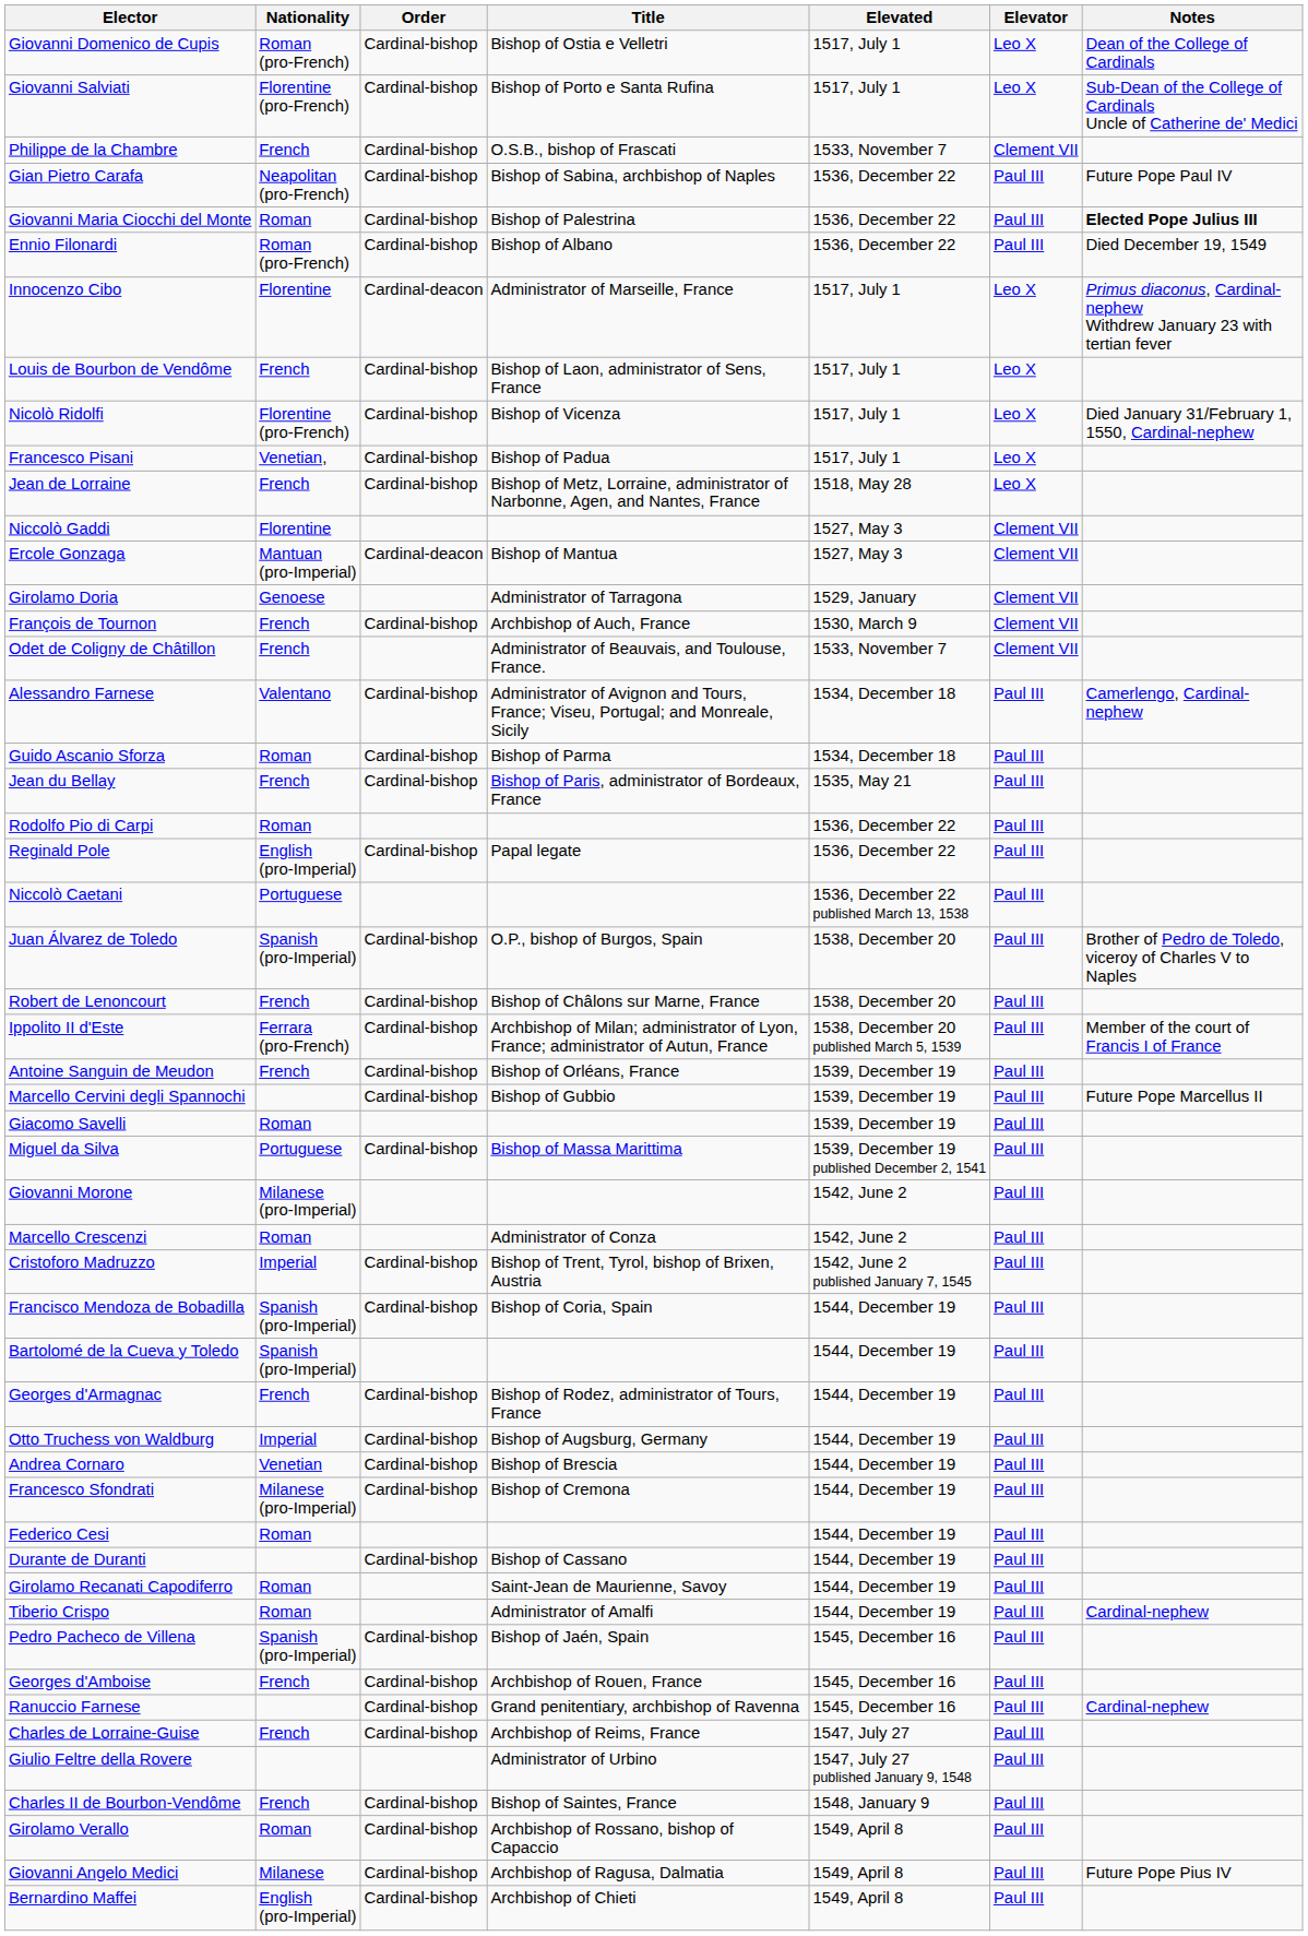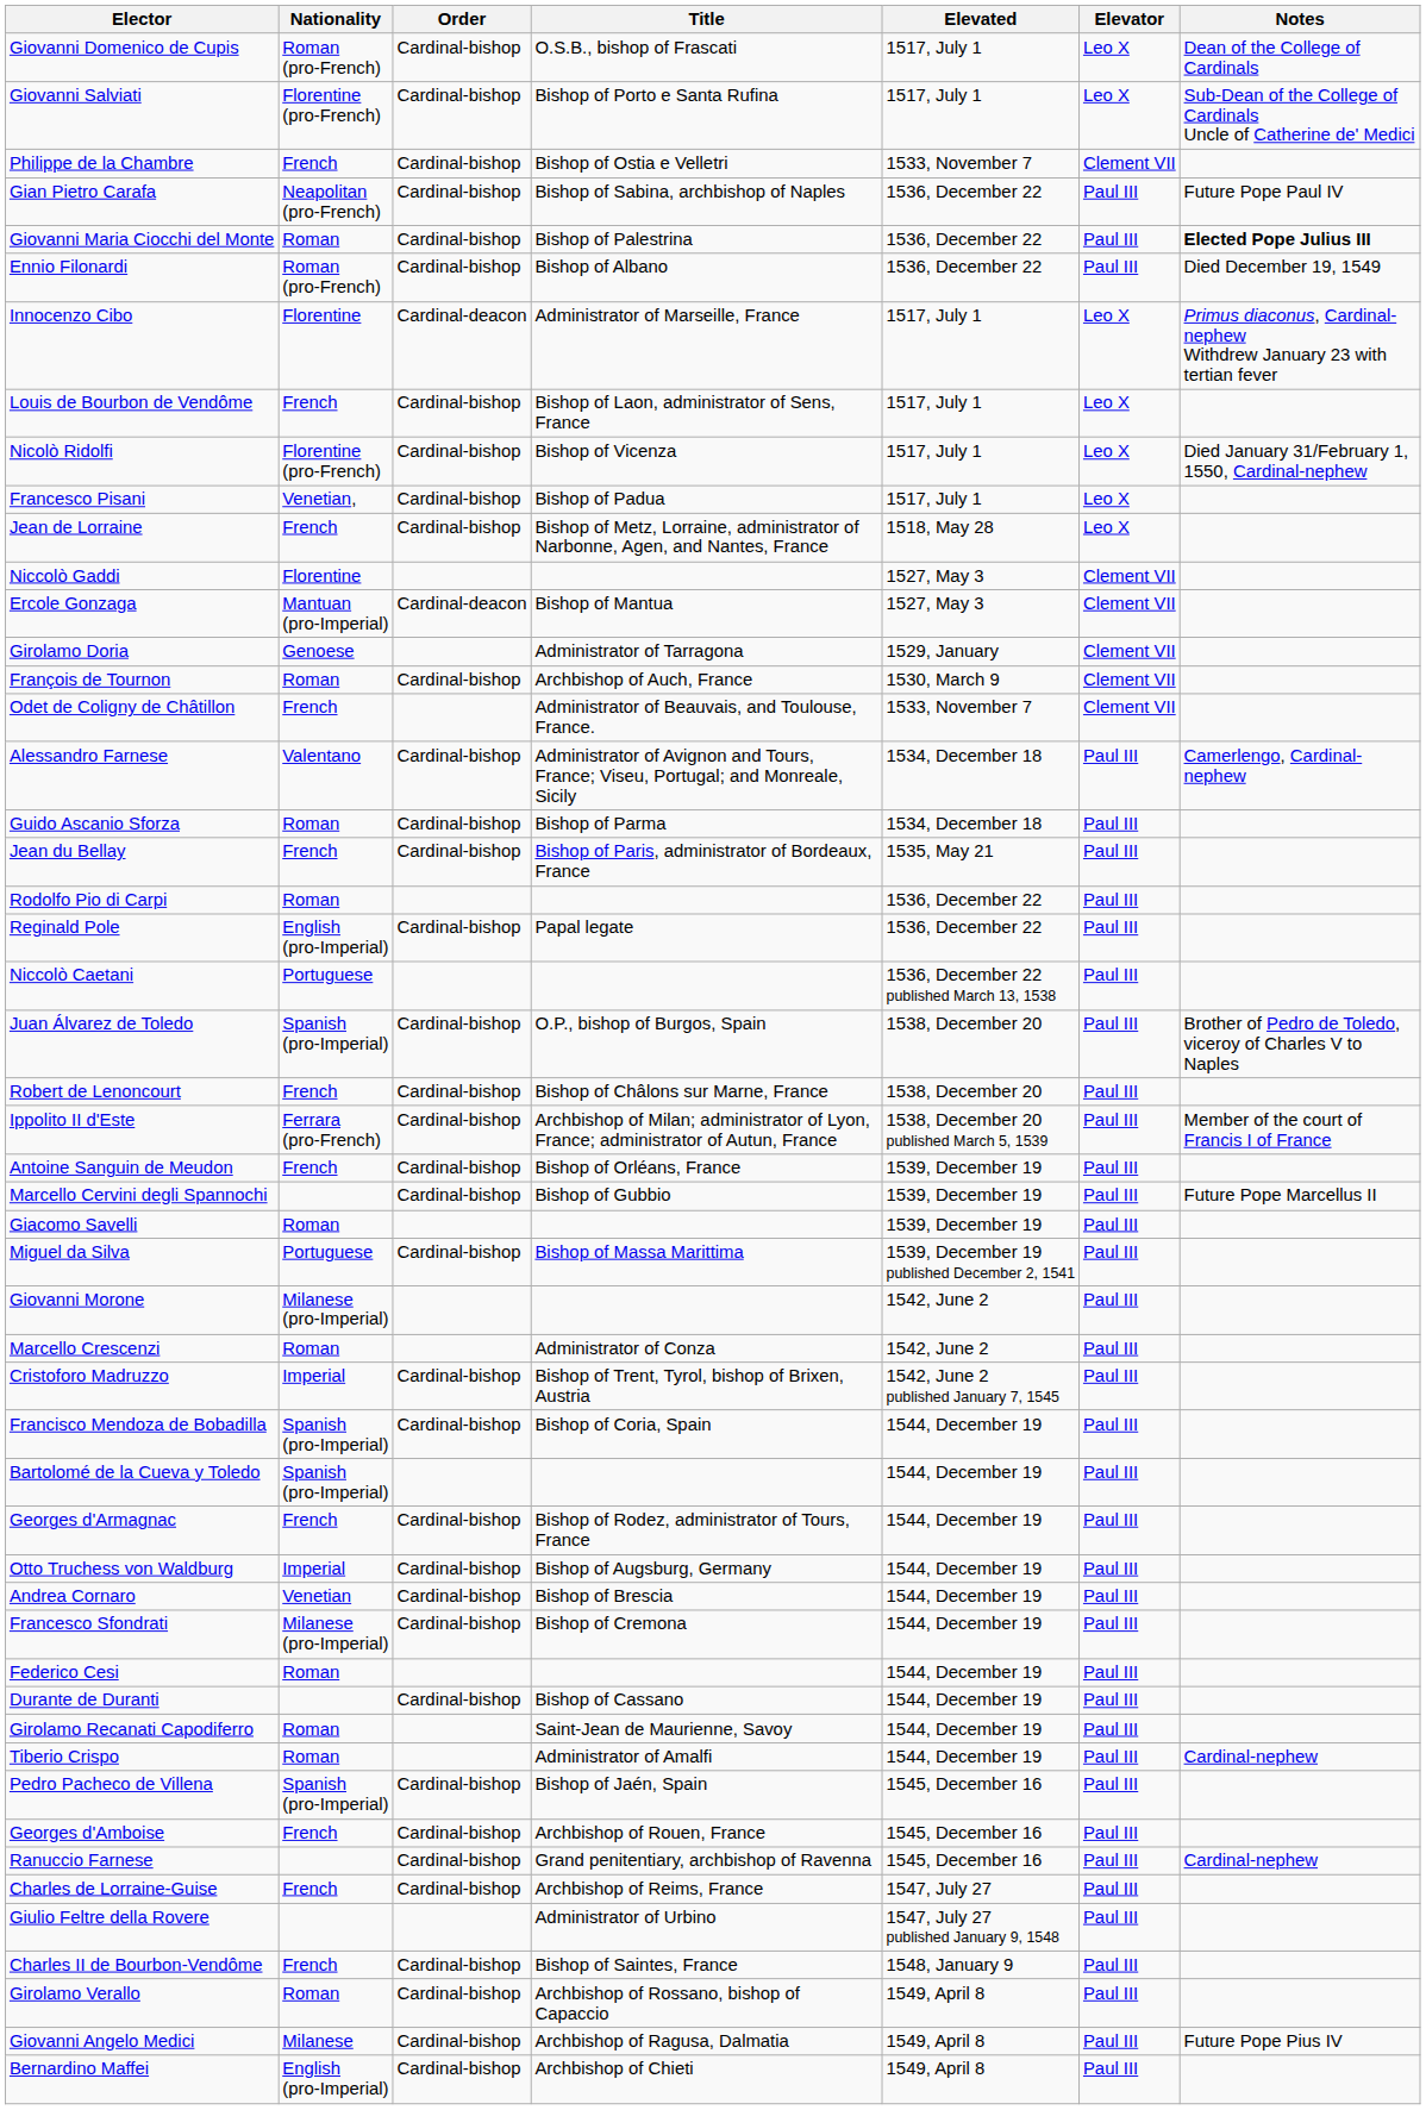Giovanni Domenico de Cupis | Title: Bishop of Ostia e Velletri -> O.S.B., bishop of Frascati
Philippe de la Chambre | Title: O.S.B., bishop of Frascati -> Bishop of Ostia e Velletri
François de Tournon | Nationality: French -> Roman
